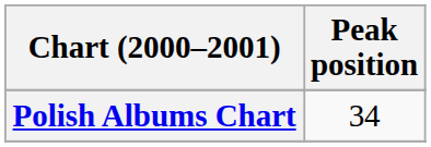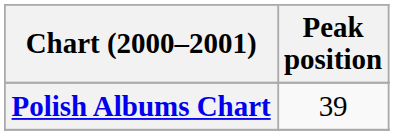Polish Albums Chart | Peak position: 34 -> 39
